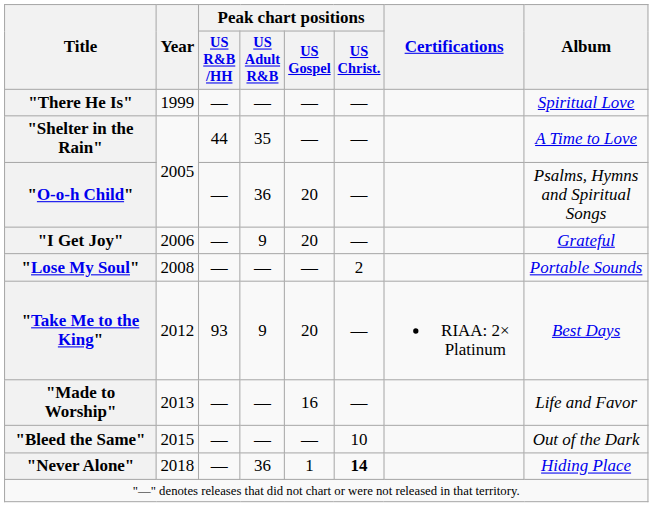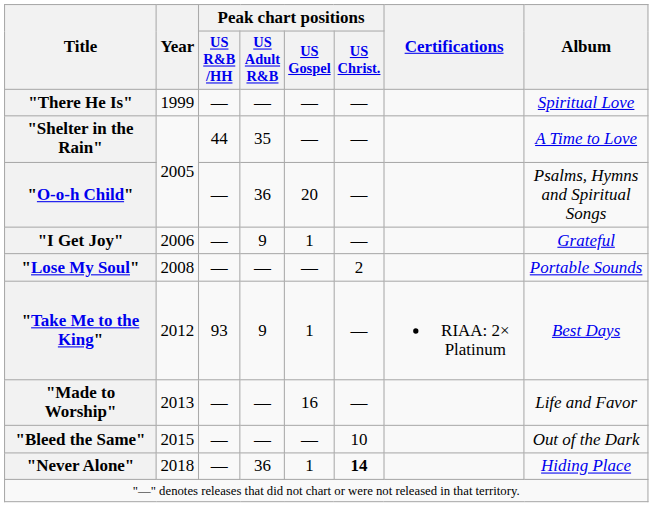"I Get Joy" | Peak chart positions / US Gospel: 20 -> 1
"Take Me to the King" | Peak chart positions / US Gospel: 20 -> 1
